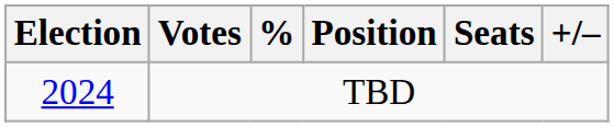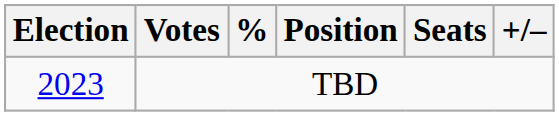TBD | Election: 2024 -> 2023
